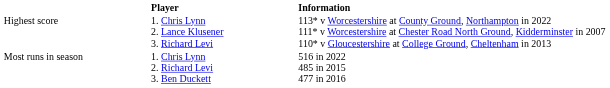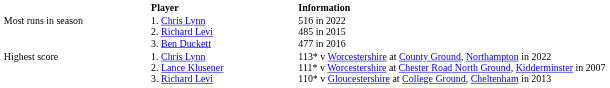rows swapped: Highest score <-> Most runs in season
